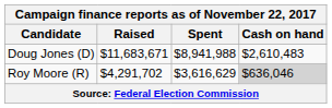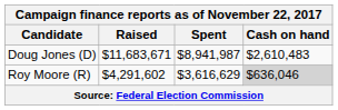Doug Jones (D) | Spent: $8,941,988 -> $8,941,987
Roy Moore (R) | Raised: $4,291,702 -> $4,291,602
